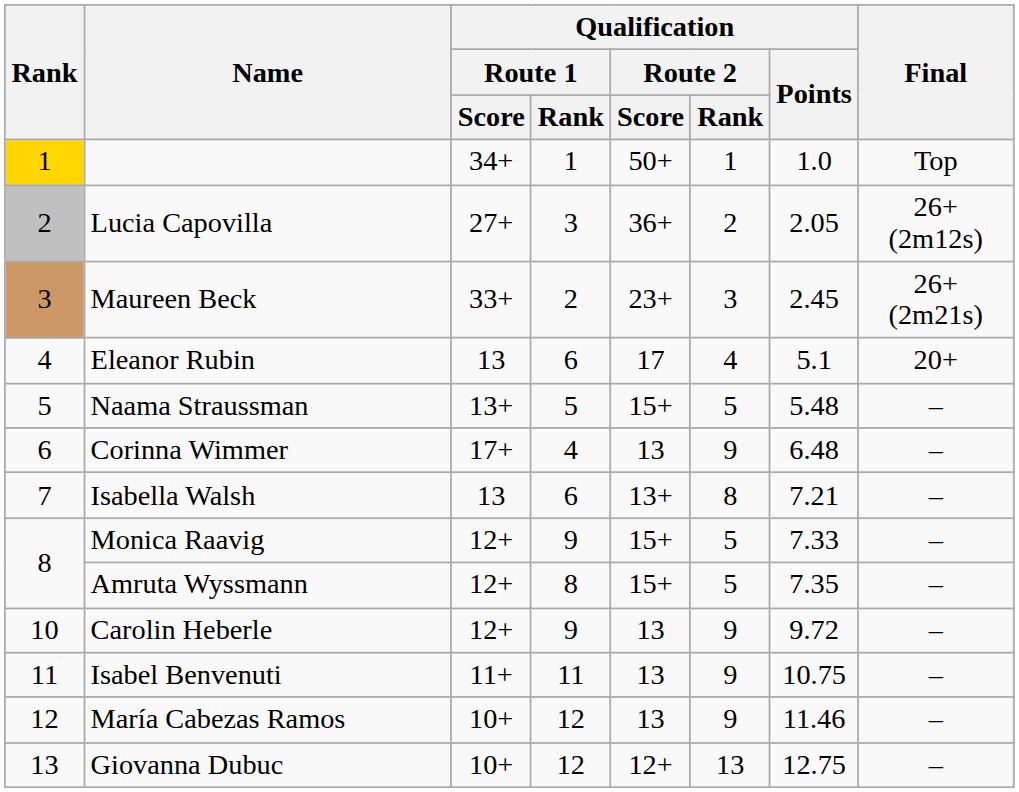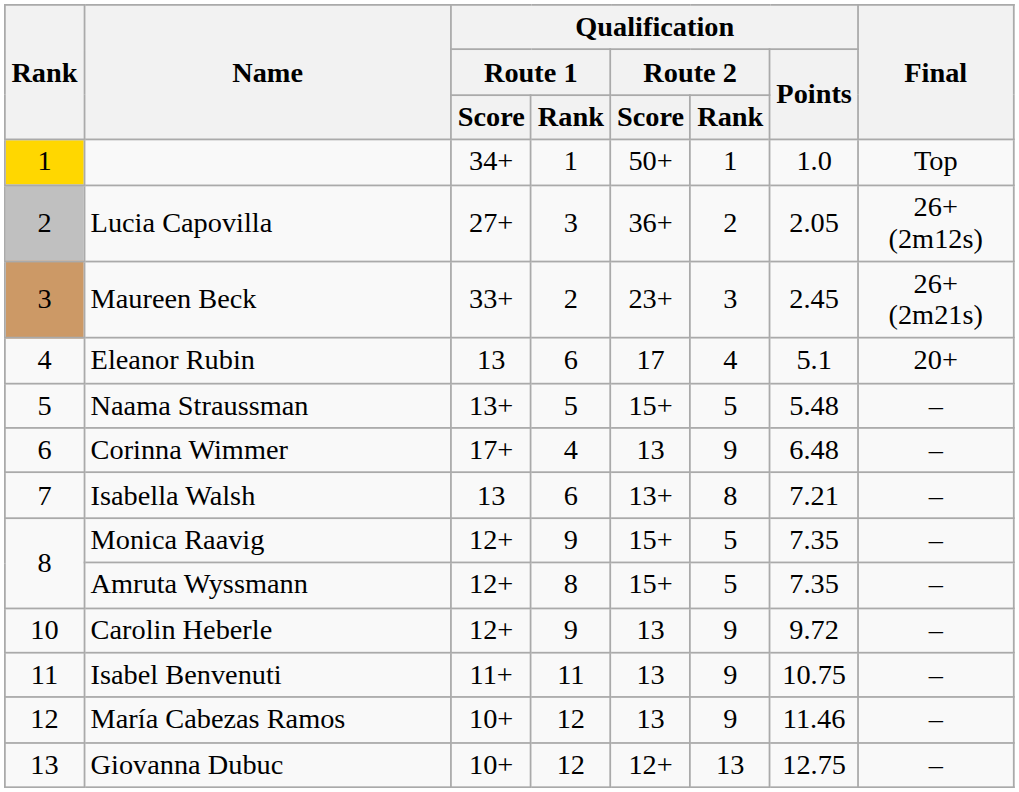Monica Raavig | Qualification / Points: 7.33 -> 7.35
